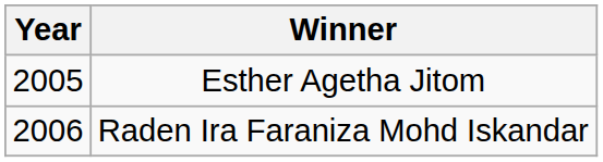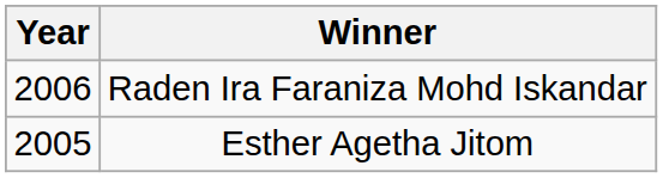rows swapped: Raden Ira Faraniza Mohd Iskandar <-> Esther Agetha Jitom
